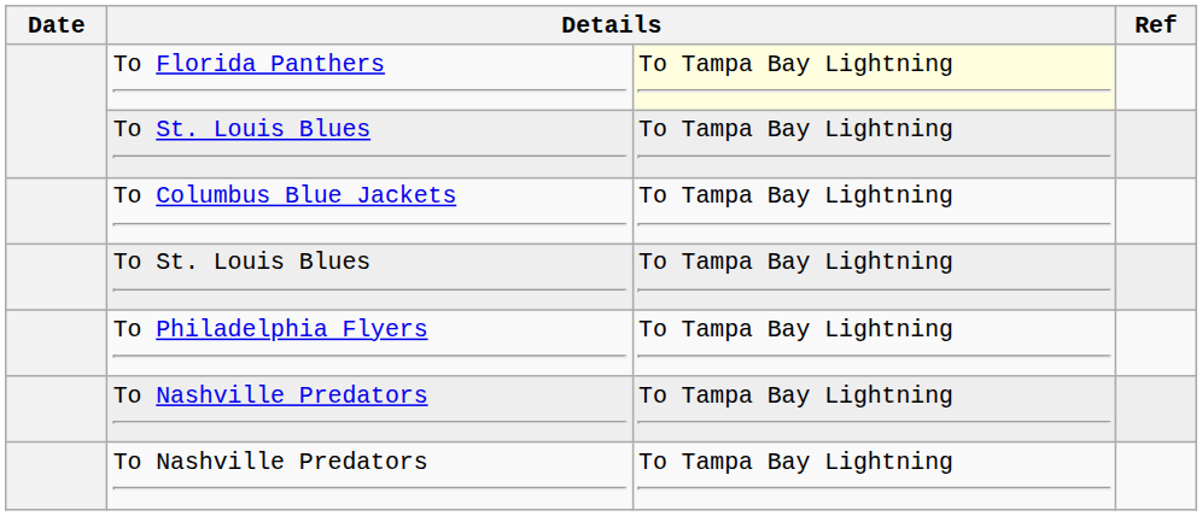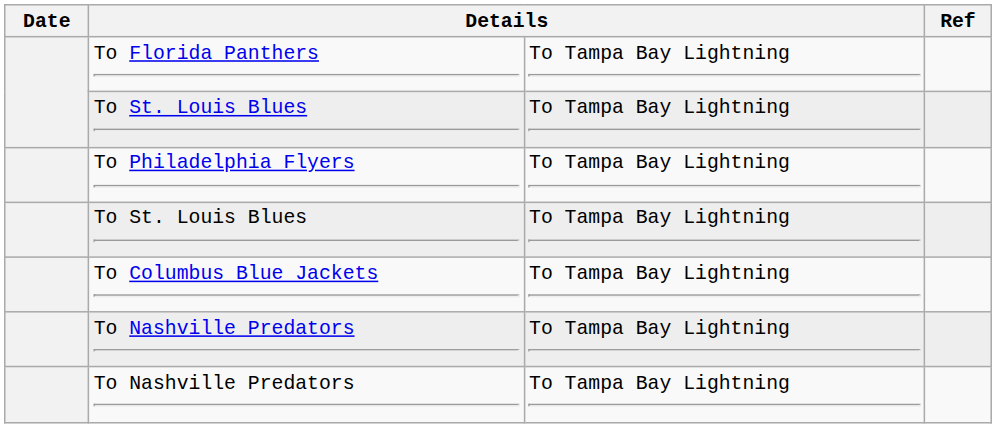To Florida Panthers | column 3: lightyellow background -> no background
rows swapped: To Philadelphia Flyers <-> To Columbus Blue Jackets
